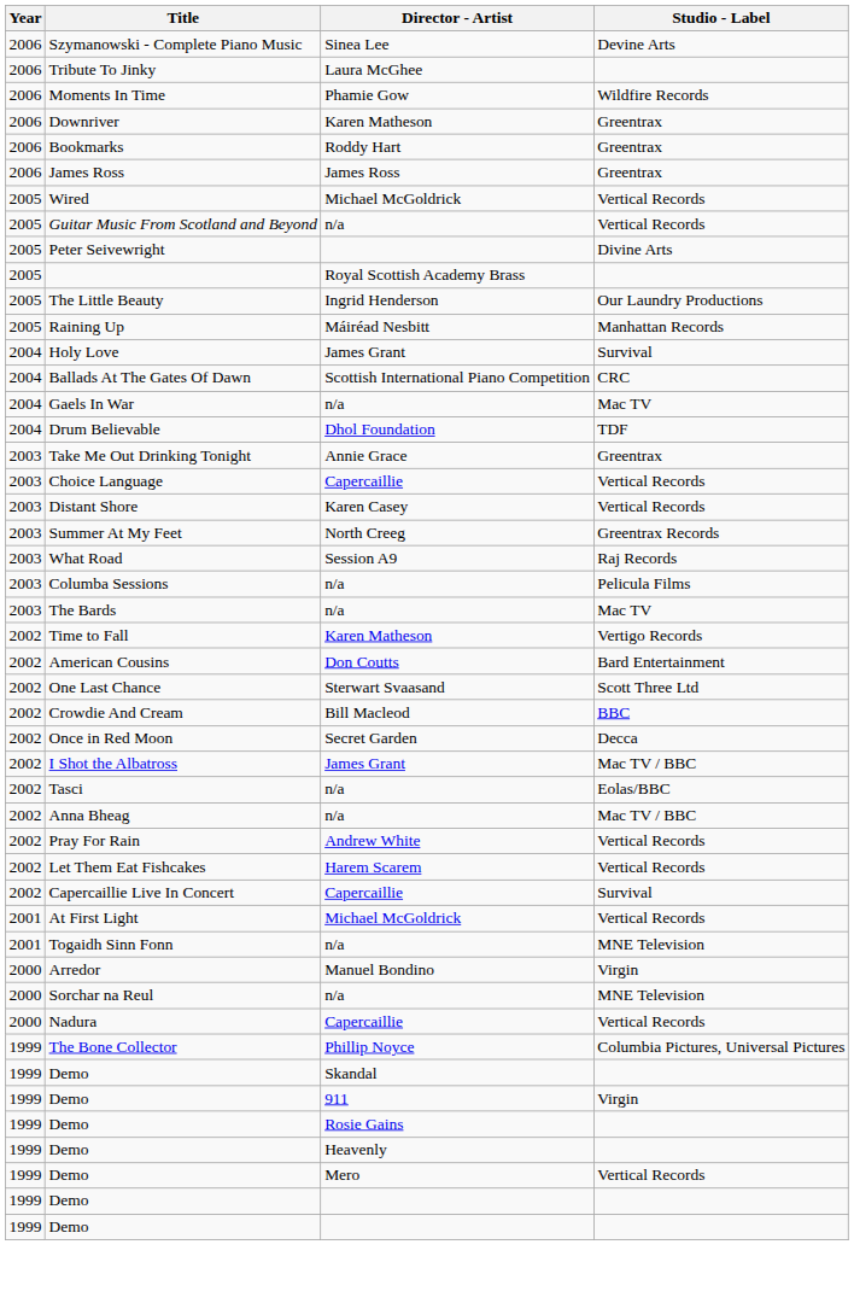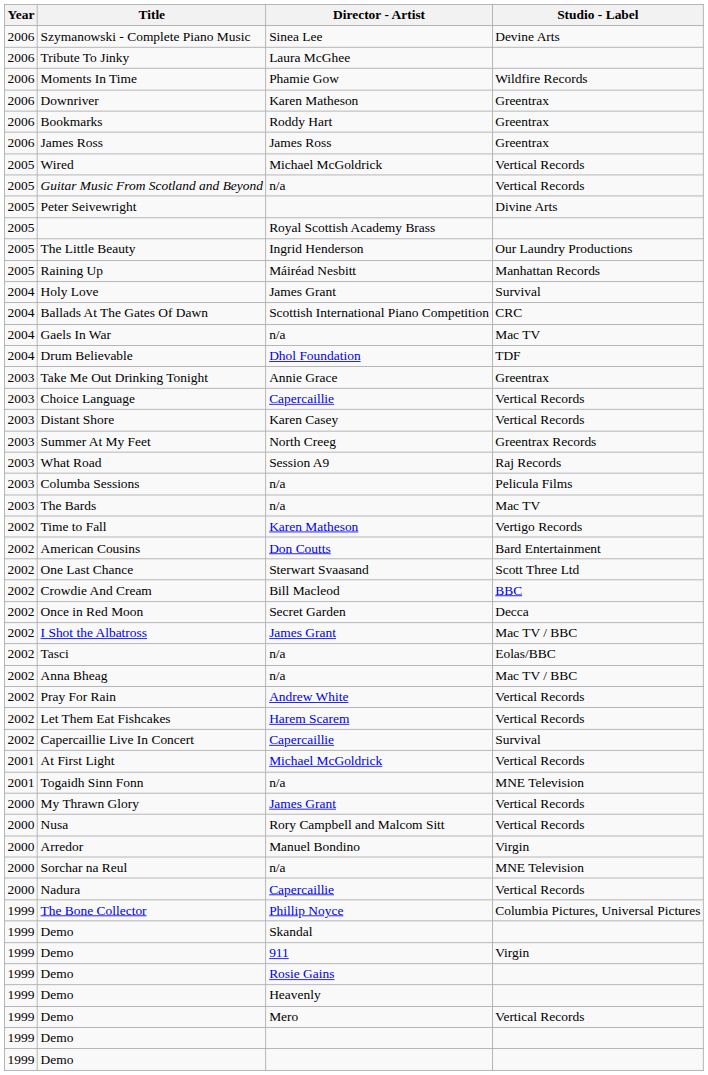+ row: 2000 | My Thrawn Glory | James Grant | Vertical Records
+ row: 2000 | Nusa | Rory Campbell and Malcom Sitt | Vertical Records
